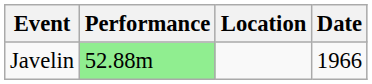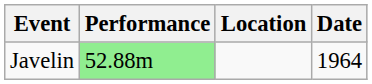Javelin | Date: 1966 -> 1964
